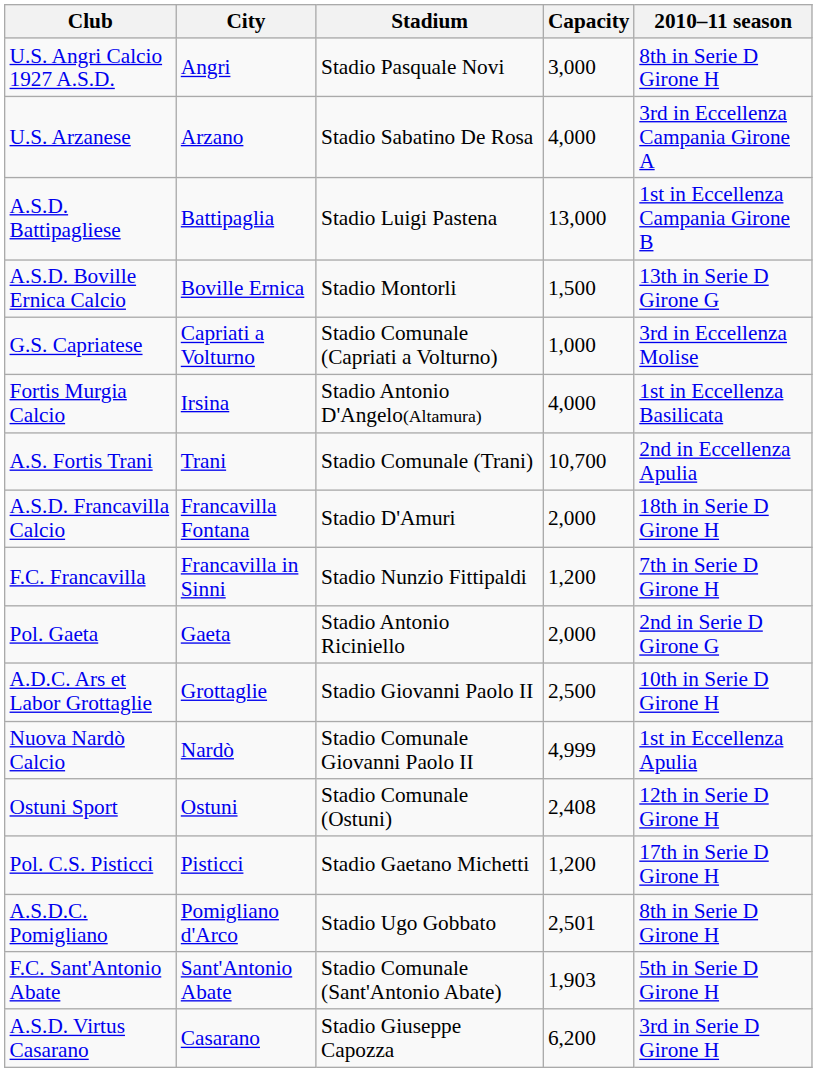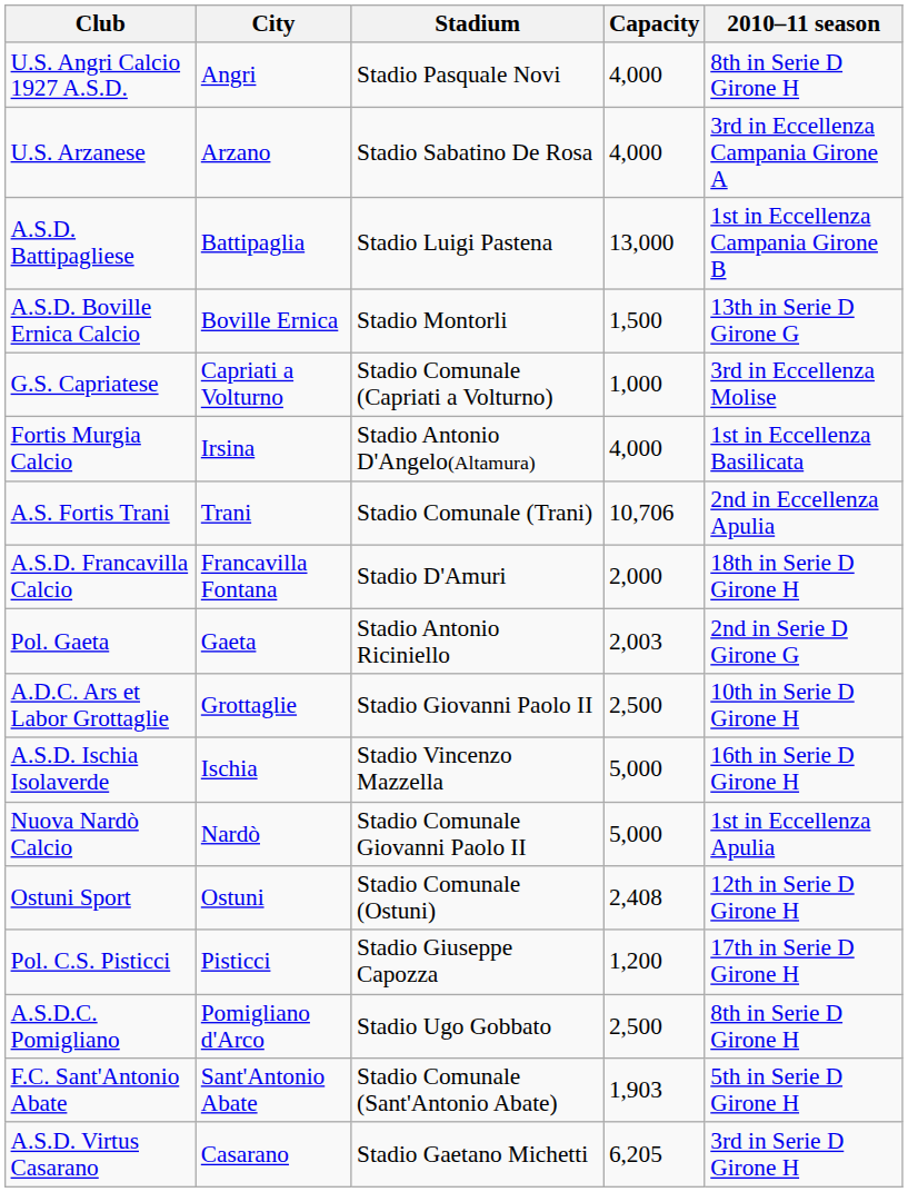U.S. Angri Calcio 1927 A.S.D. | Capacity: 3,000 -> 4,000
A.S. Fortis Trani | Capacity: 10,700 -> 10,706
- row: F.C. Francavilla | Francavilla in Sinni | Stadio Nunzio Fittipaldi | 1,200 | 7th in Serie D Girone H
Pol. Gaeta | Capacity: 2,000 -> 2,003
+ row: A.S.D. Ischia Isolaverde | Ischia | Stadio Vincenzo Mazzella | 5,000 | 16th in Serie D Girone H
Nuova Nardò Calcio | Capacity: 4,999 -> 5,000
Pol. C.S. Pisticci | Stadium: Stadio Gaetano Michetti -> Stadio Giuseppe Capozza
A.S.D.C. Pomigliano | Capacity: 2,501 -> 2,500
A.S.D. Virtus Casarano | Stadium: Stadio Giuseppe Capozza -> Stadio Gaetano Michetti
A.S.D. Virtus Casarano | Capacity: 6,200 -> 6,205
